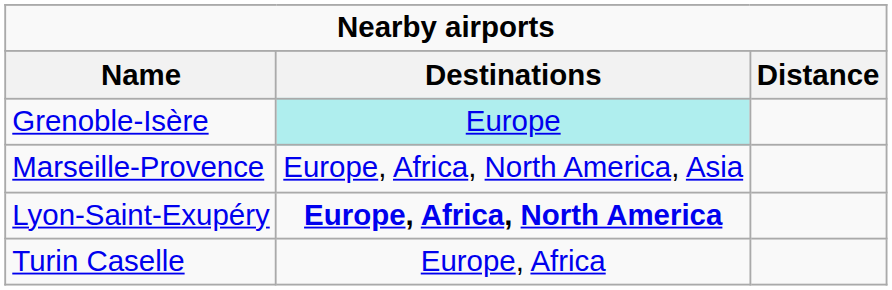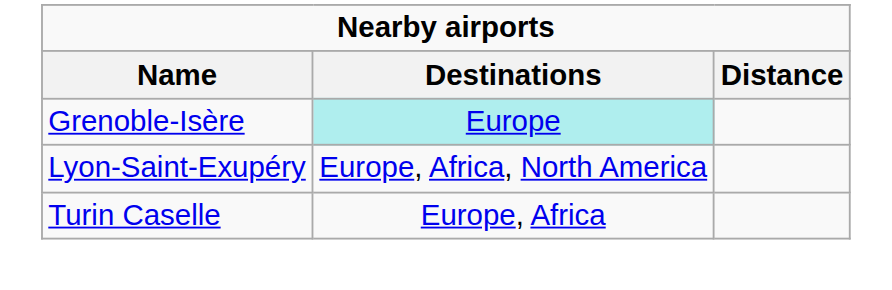- row: Marseille-Provence | Europe, Africa, North America, Asia
Lyon-Saint-Exupéry | Destinations: bold -> normal
